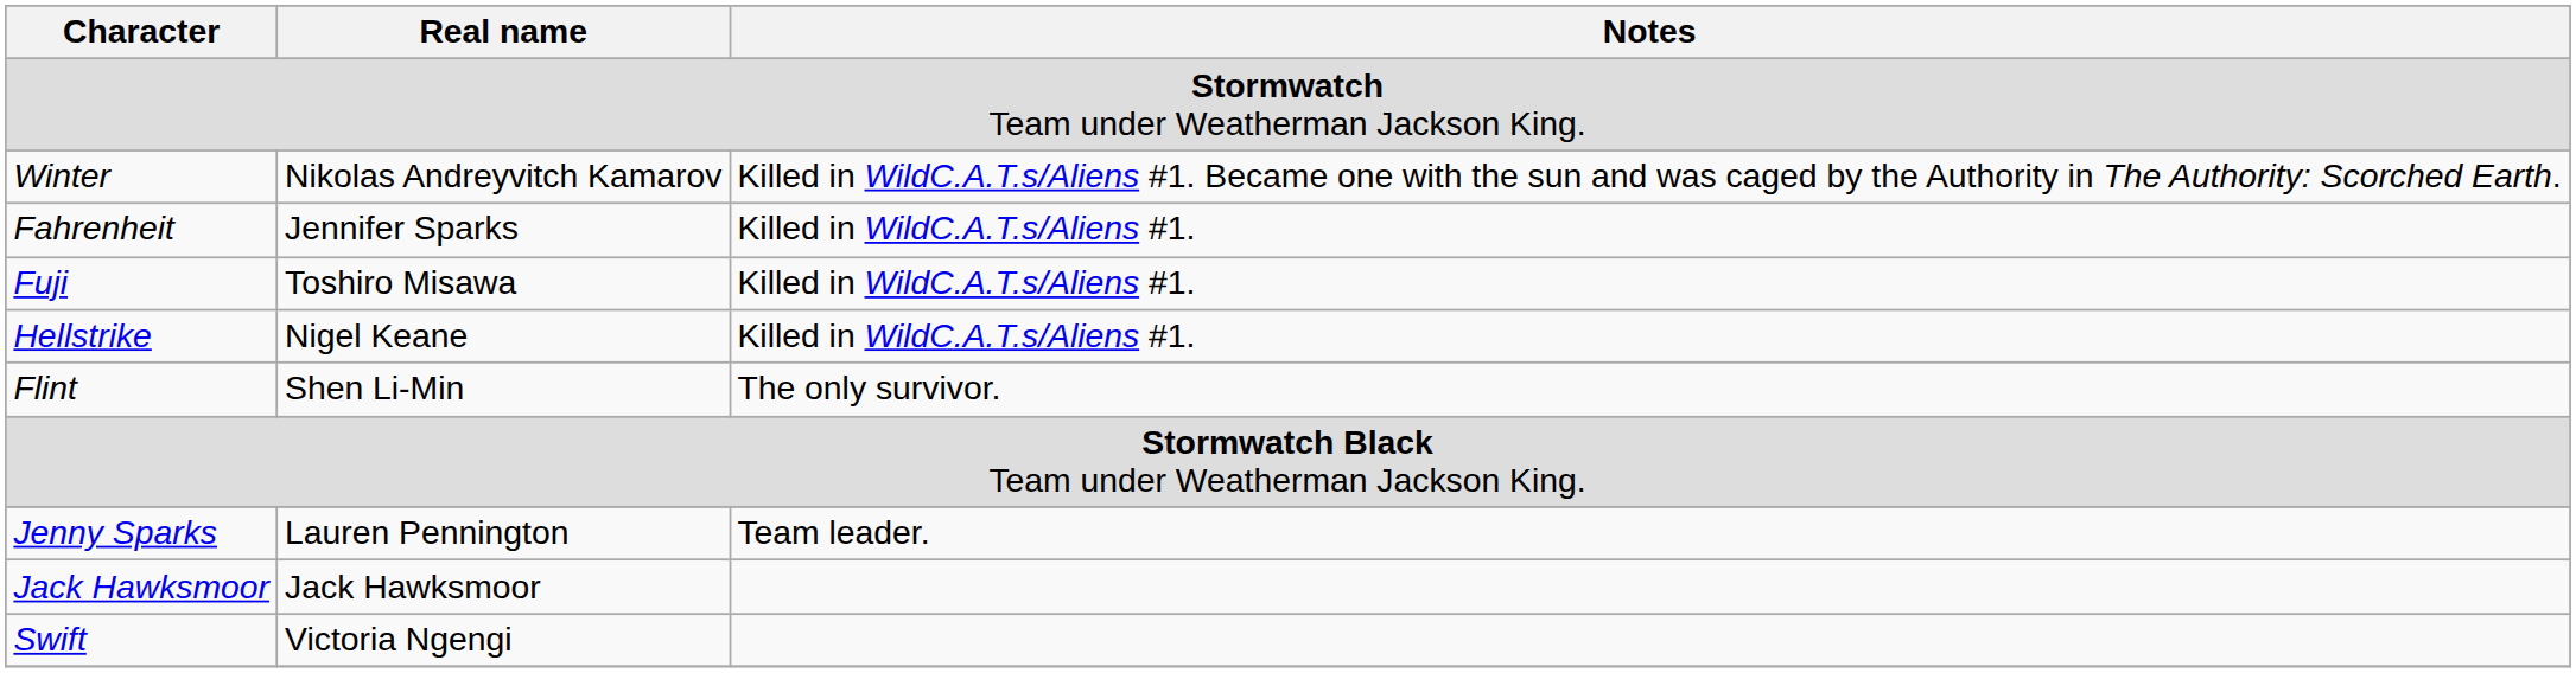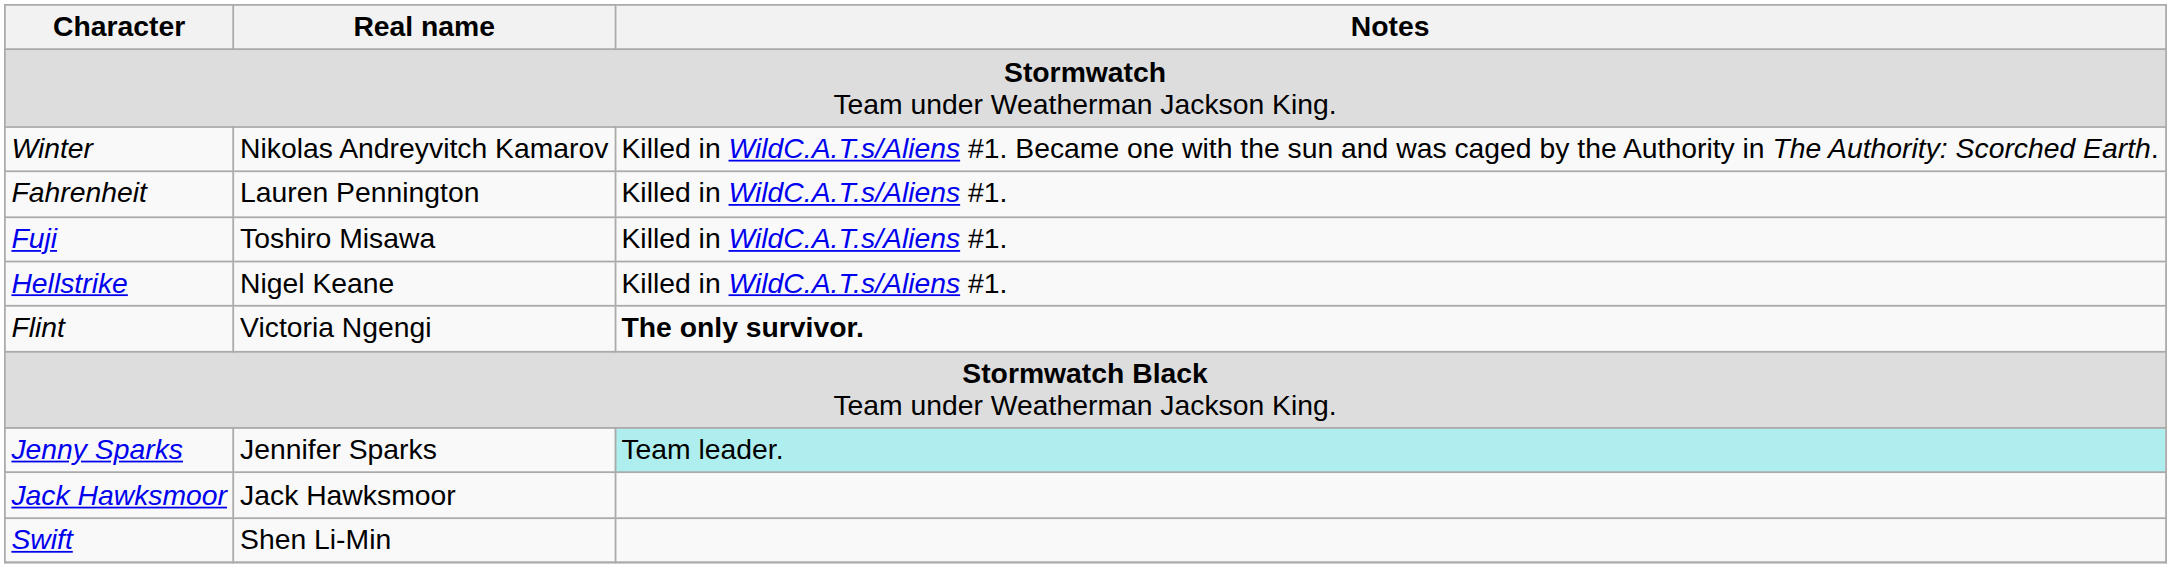Fahrenheit | Real name: Jennifer Sparks -> Lauren Pennington
Flint | Real name: Shen Li-Min -> Victoria Ngengi
Flint | Notes: normal -> bold
Jenny Sparks | Real name: Lauren Pennington -> Jennifer Sparks
Jenny Sparks | Notes: no background -> paleturquoise background
Swift | Real name: Victoria Ngengi -> Shen Li-Min
